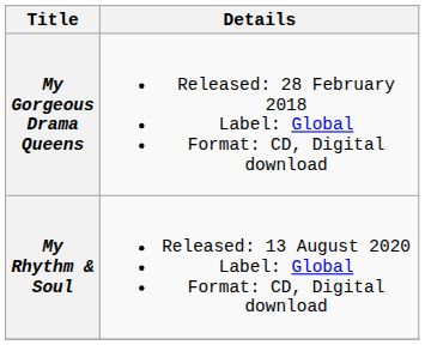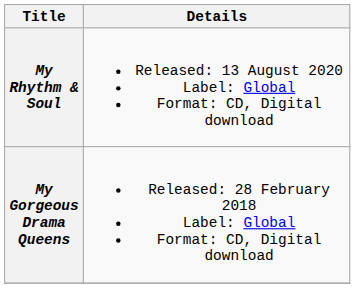rows swapped: My Gorgeous Drama Queens <-> My Rhythm & Soul
